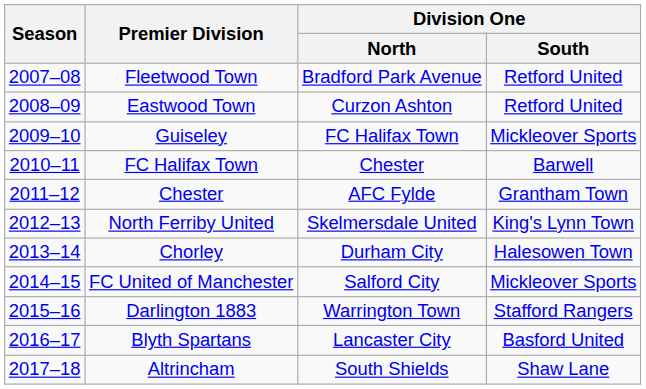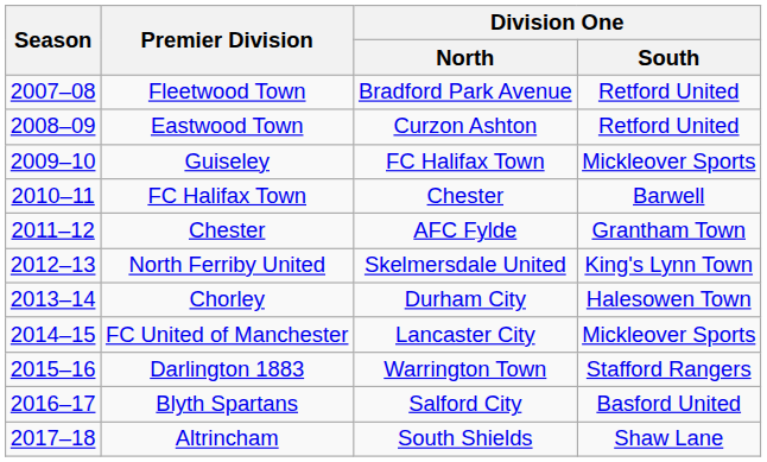FC United of Manchester | Division One / North: Salford City -> Lancaster City
Blyth Spartans | Division One / North: Lancaster City -> Salford City
